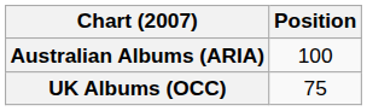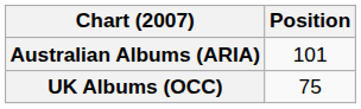Australian Albums (ARIA) | Position: 100 -> 101
